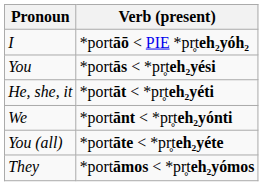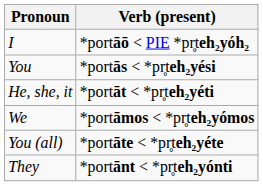We | Verb (present): *portānt < *pr̥teh₂yónti -> *portāmos < *pr̥teh₂yómos
They | Verb (present): *portāmos < *pr̥teh₂yómos -> *portānt < *pr̥teh₂yónti
